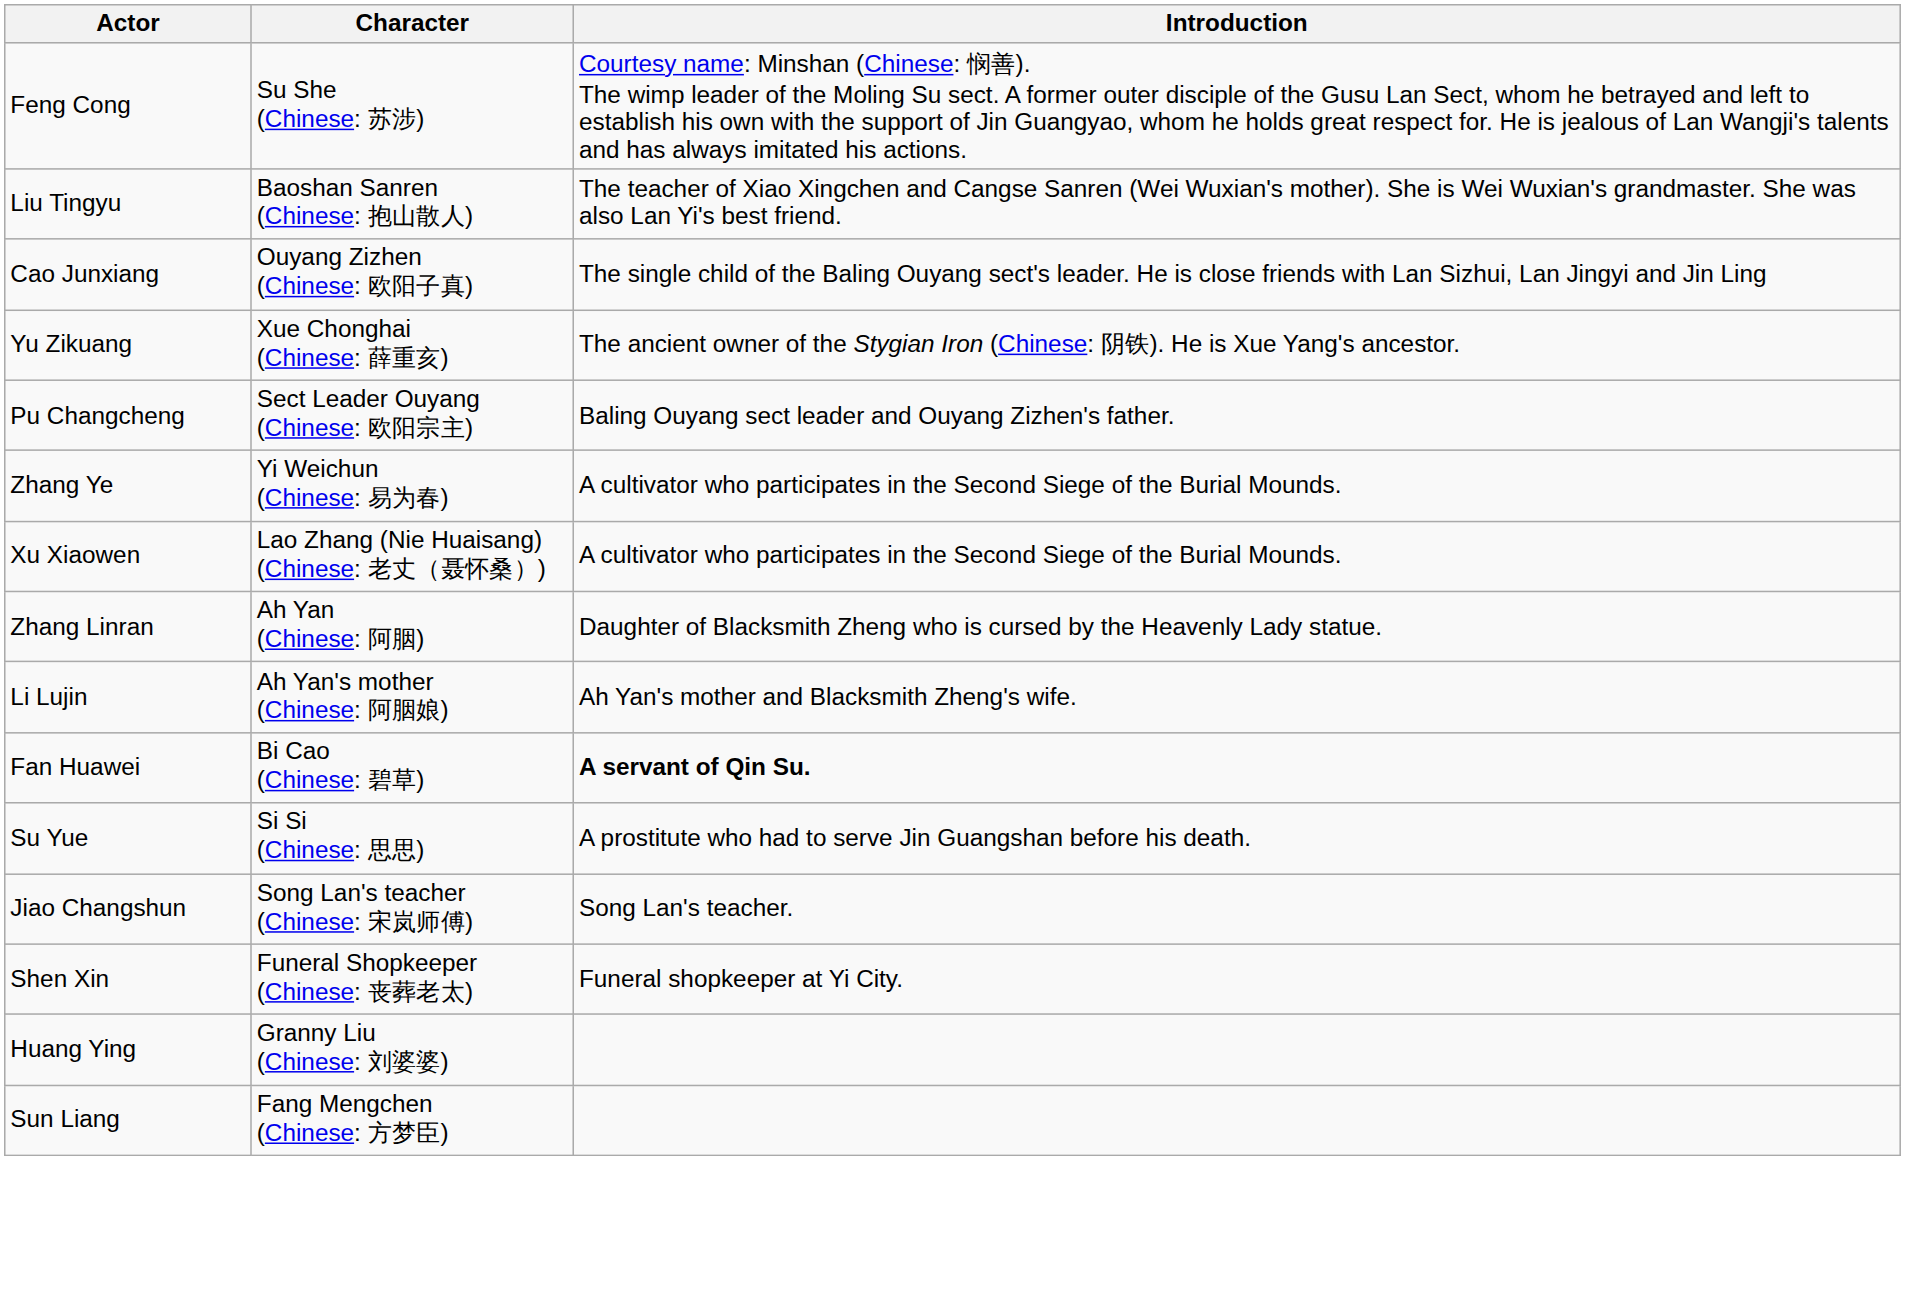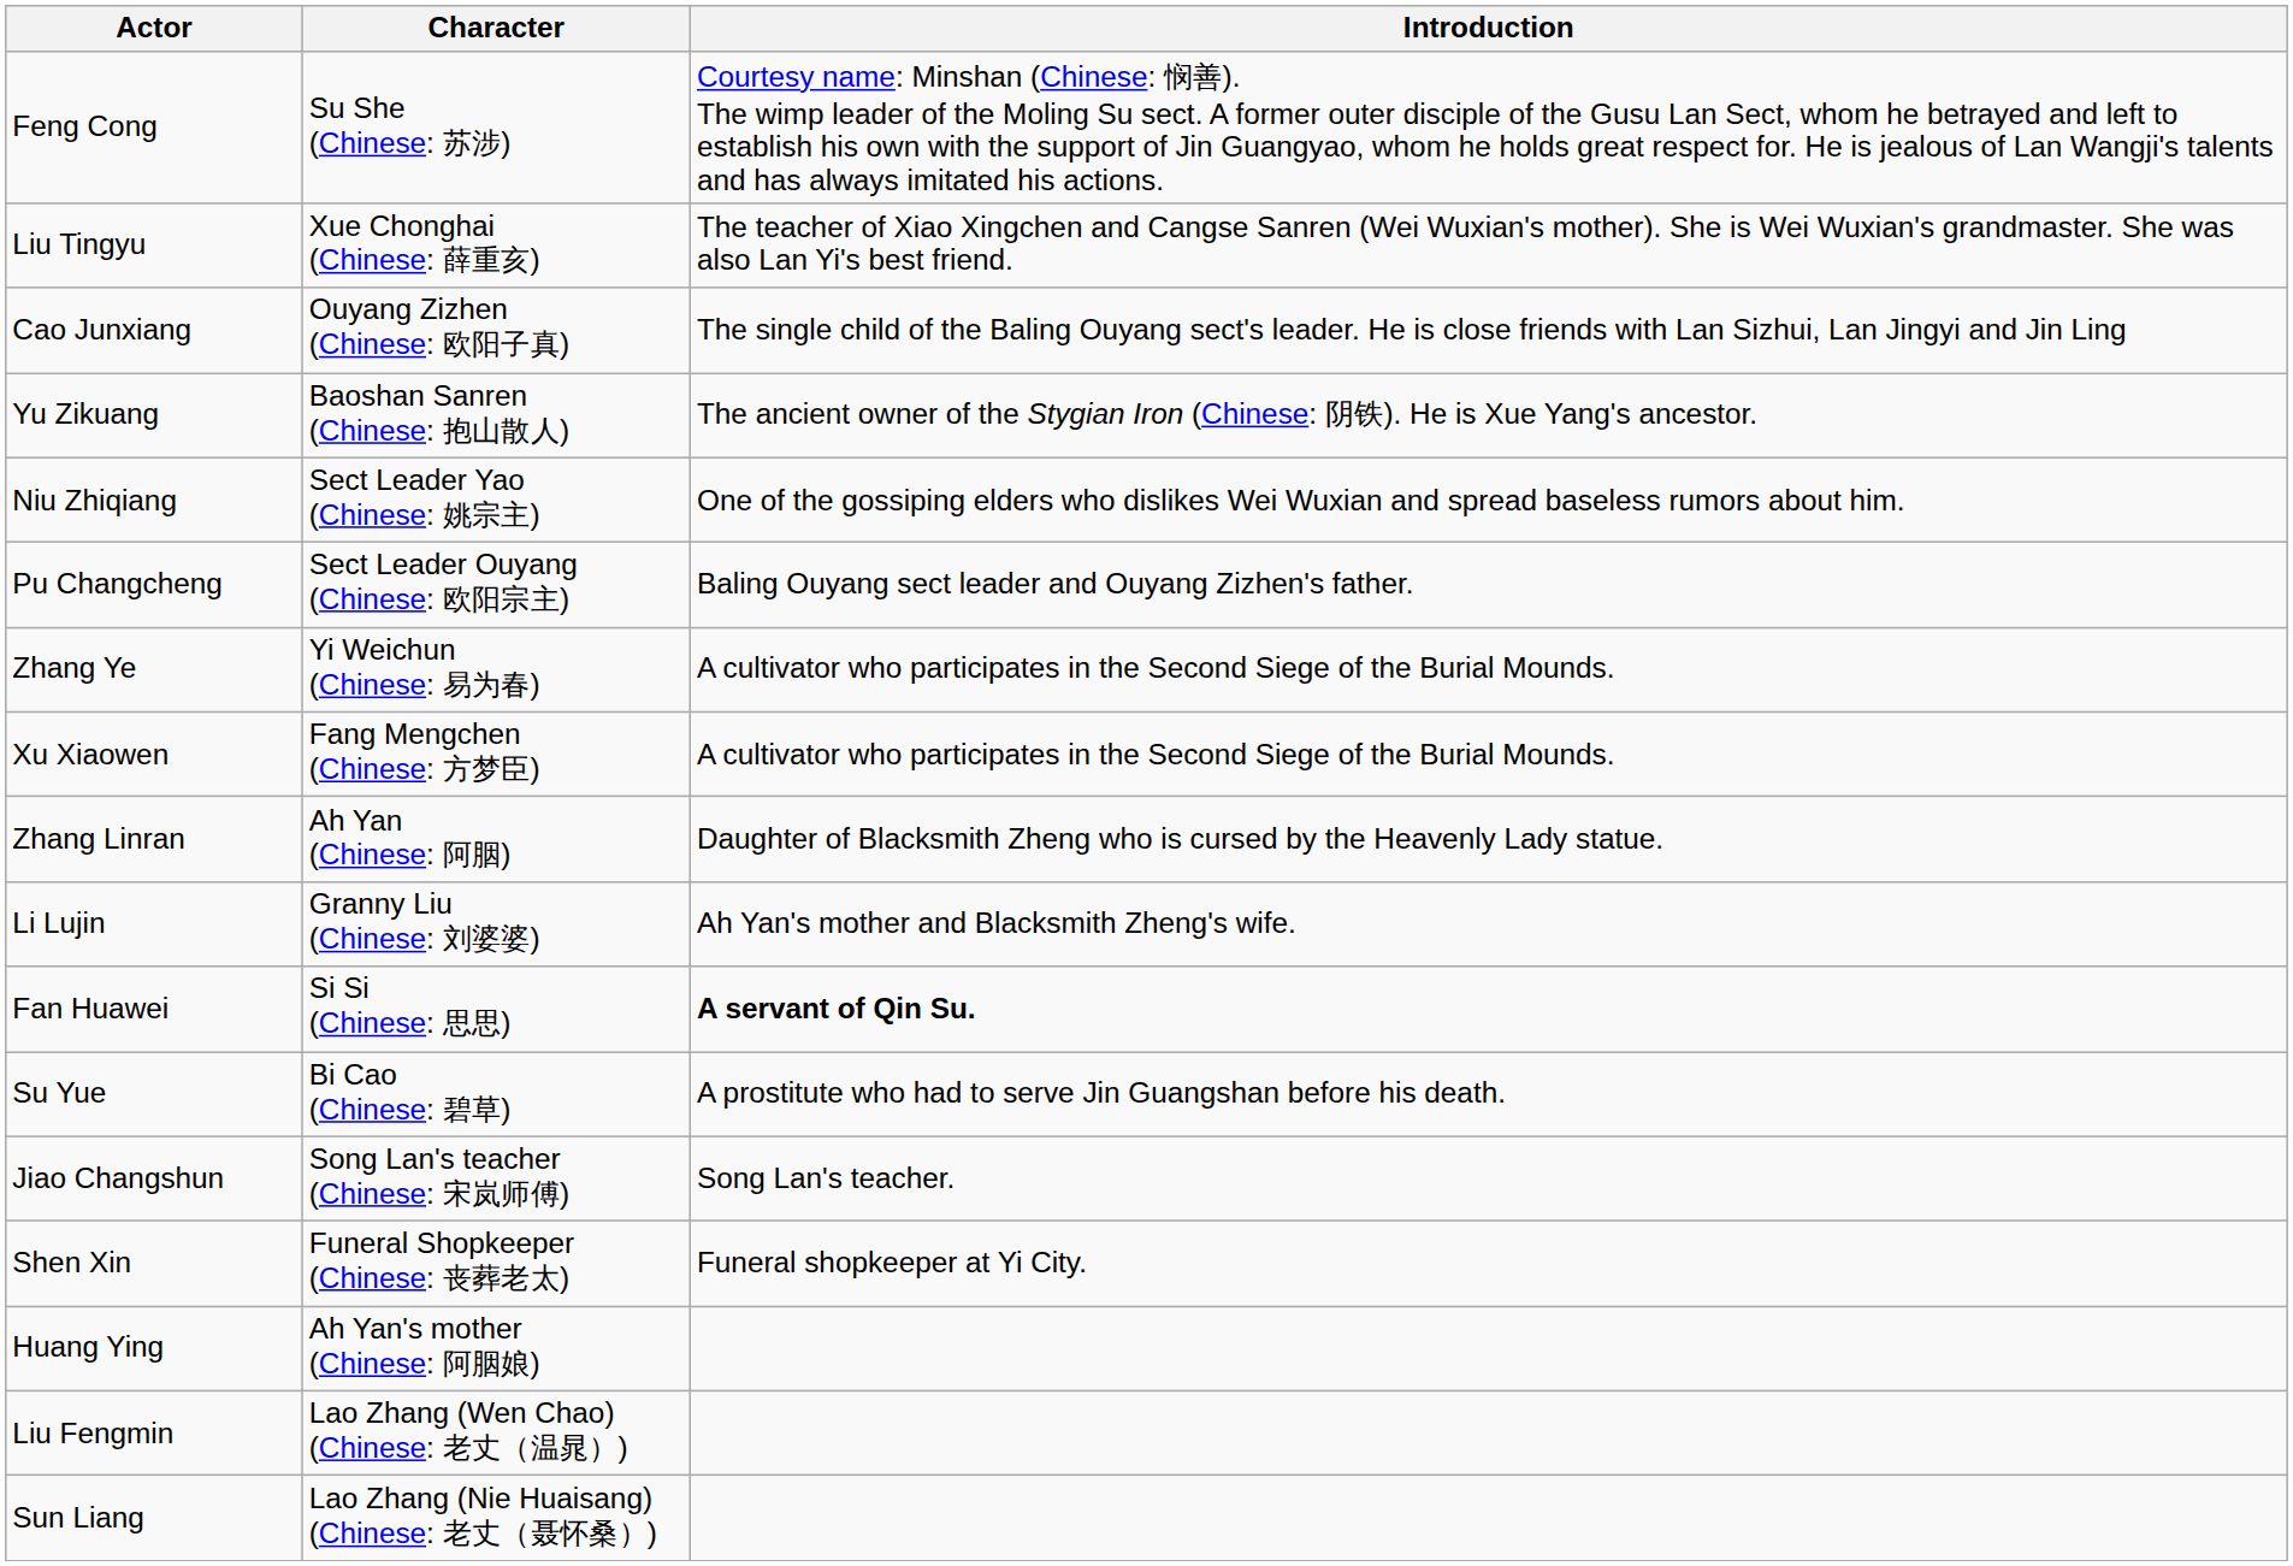Liu Tingyu | Character: Baoshan Sanren (Chinese: 抱山散人) -> Xue Chonghai (Chinese: 薛重亥)
Yu Zikuang | Character: Xue Chonghai (Chinese: 薛重亥) -> Baoshan Sanren (Chinese: 抱山散人)
+ row: Niu Zhiqiang | Sect Leader Yao (Chinese: 姚宗主) | One of the gossiping elders who dislikes Wei Wuxian and spread baseless rumors about him.
Xu Xiaowen | Character: Lao Zhang (Nie Huaisang) (Chinese: 老丈（聂怀桑）) -> Fang Mengchen (Chinese: 方梦臣)
Li Lujin | Character: Ah Yan's mother (Chinese: 阿胭娘) -> Granny Liu (Chinese: 刘婆婆)
Fan Huawei | Character: Bi Cao (Chinese: 碧草) -> Si Si (Chinese: 思思)
Su Yue | Character: Si Si (Chinese: 思思) -> Bi Cao (Chinese: 碧草)
Huang Ying | Character: Granny Liu (Chinese: 刘婆婆) -> Ah Yan's mother (Chinese: 阿胭娘)
+ row: Liu Fengmin | Lao Zhang (Wen Chao) (Chinese: 老丈（温晁）)
Sun Liang | Character: Fang Mengchen (Chinese: 方梦臣) -> Lao Zhang (Nie Huaisang) (Chinese: 老丈（聂怀桑）)
